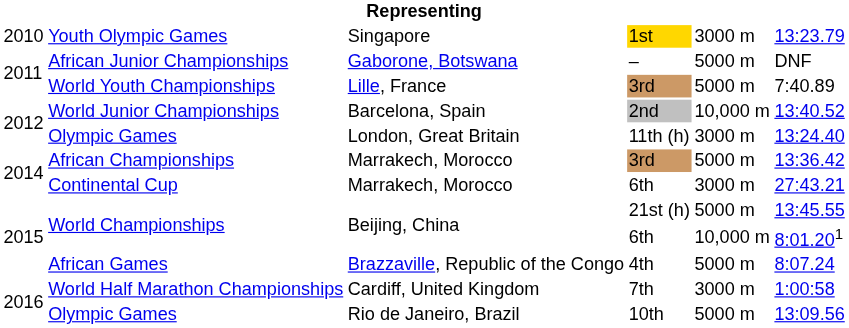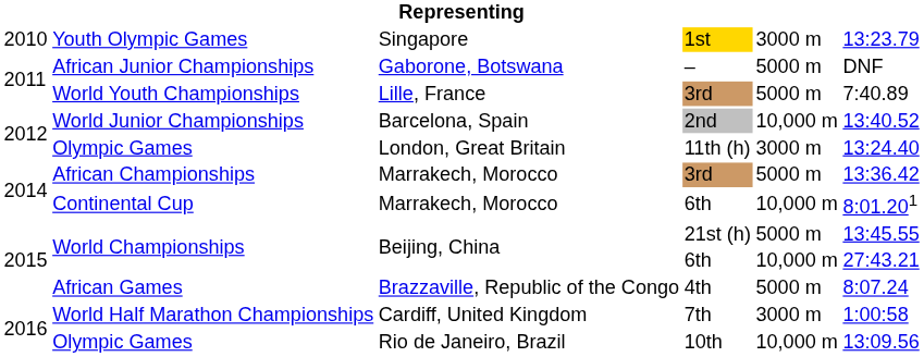Continental Cup | column 5: 3000 m -> 10,000 m
Continental Cup | column 6: 27:43.21 -> 8:01.201
World Championships / 6th | column 6: 8:01.201 -> 27:43.21
Olympic Games / 10th | column 5: 5000 m -> 10,000 m
